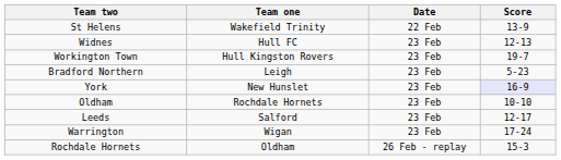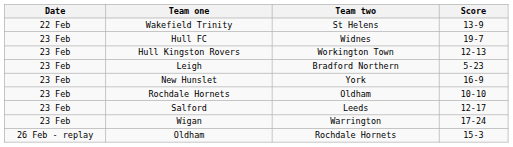columns swapped: Date <-> Team two
Hull FC | Score: 12-13 -> 19-7
Hull Kingston Rovers | Score: 19-7 -> 12-13
New Hunslet | Score: lavender background -> no background
